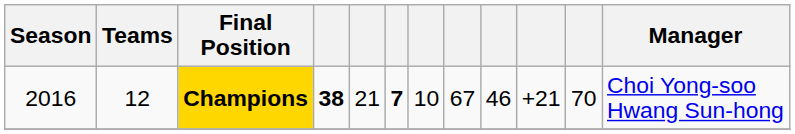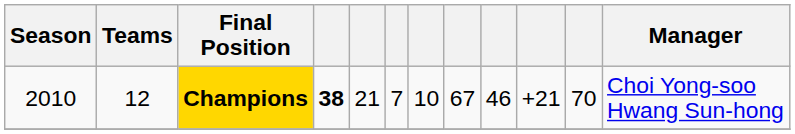Champions | Season: 2016 -> 2010
Champions | column 6: bold -> normal
